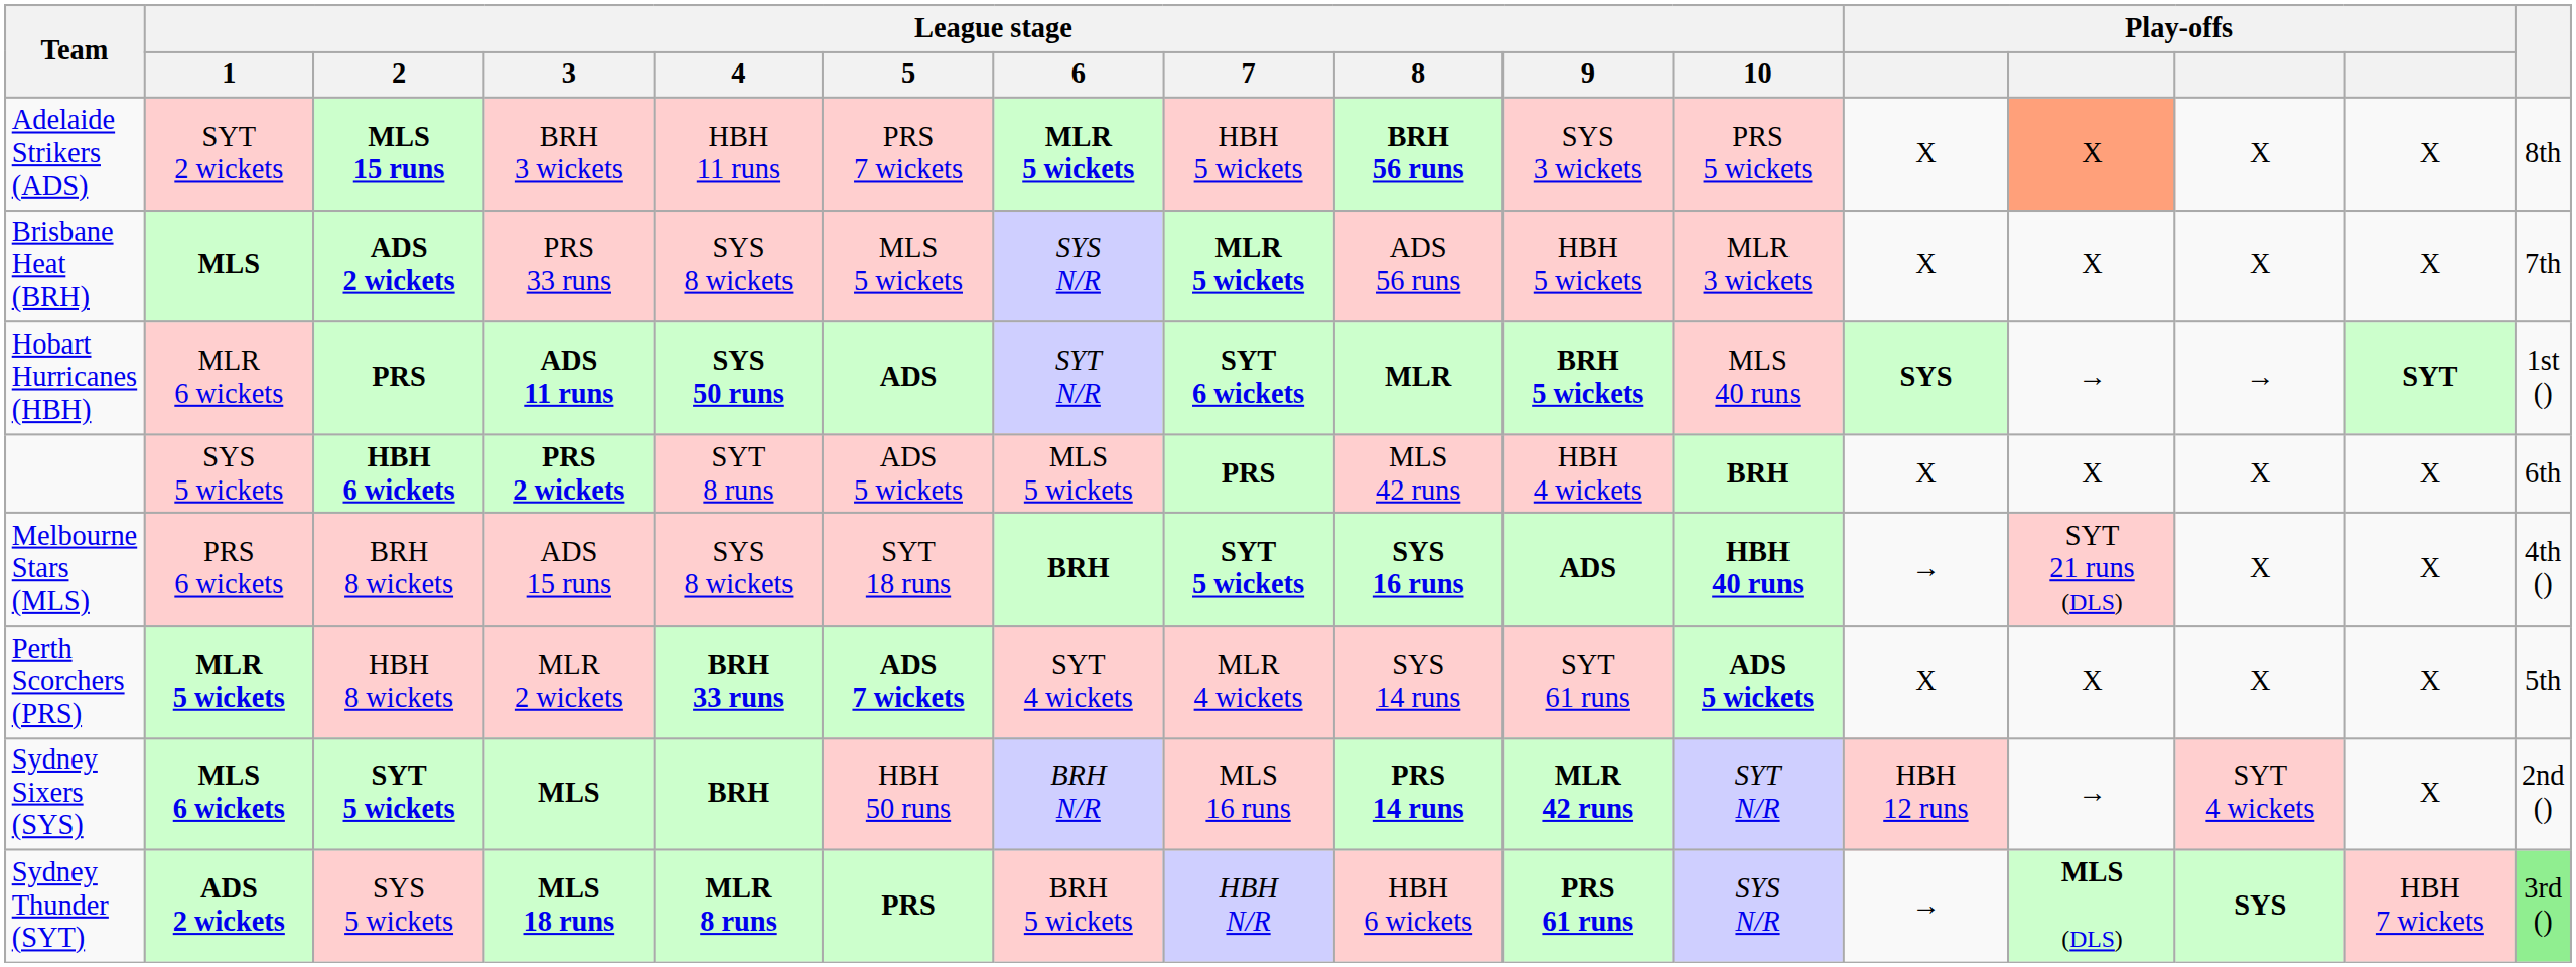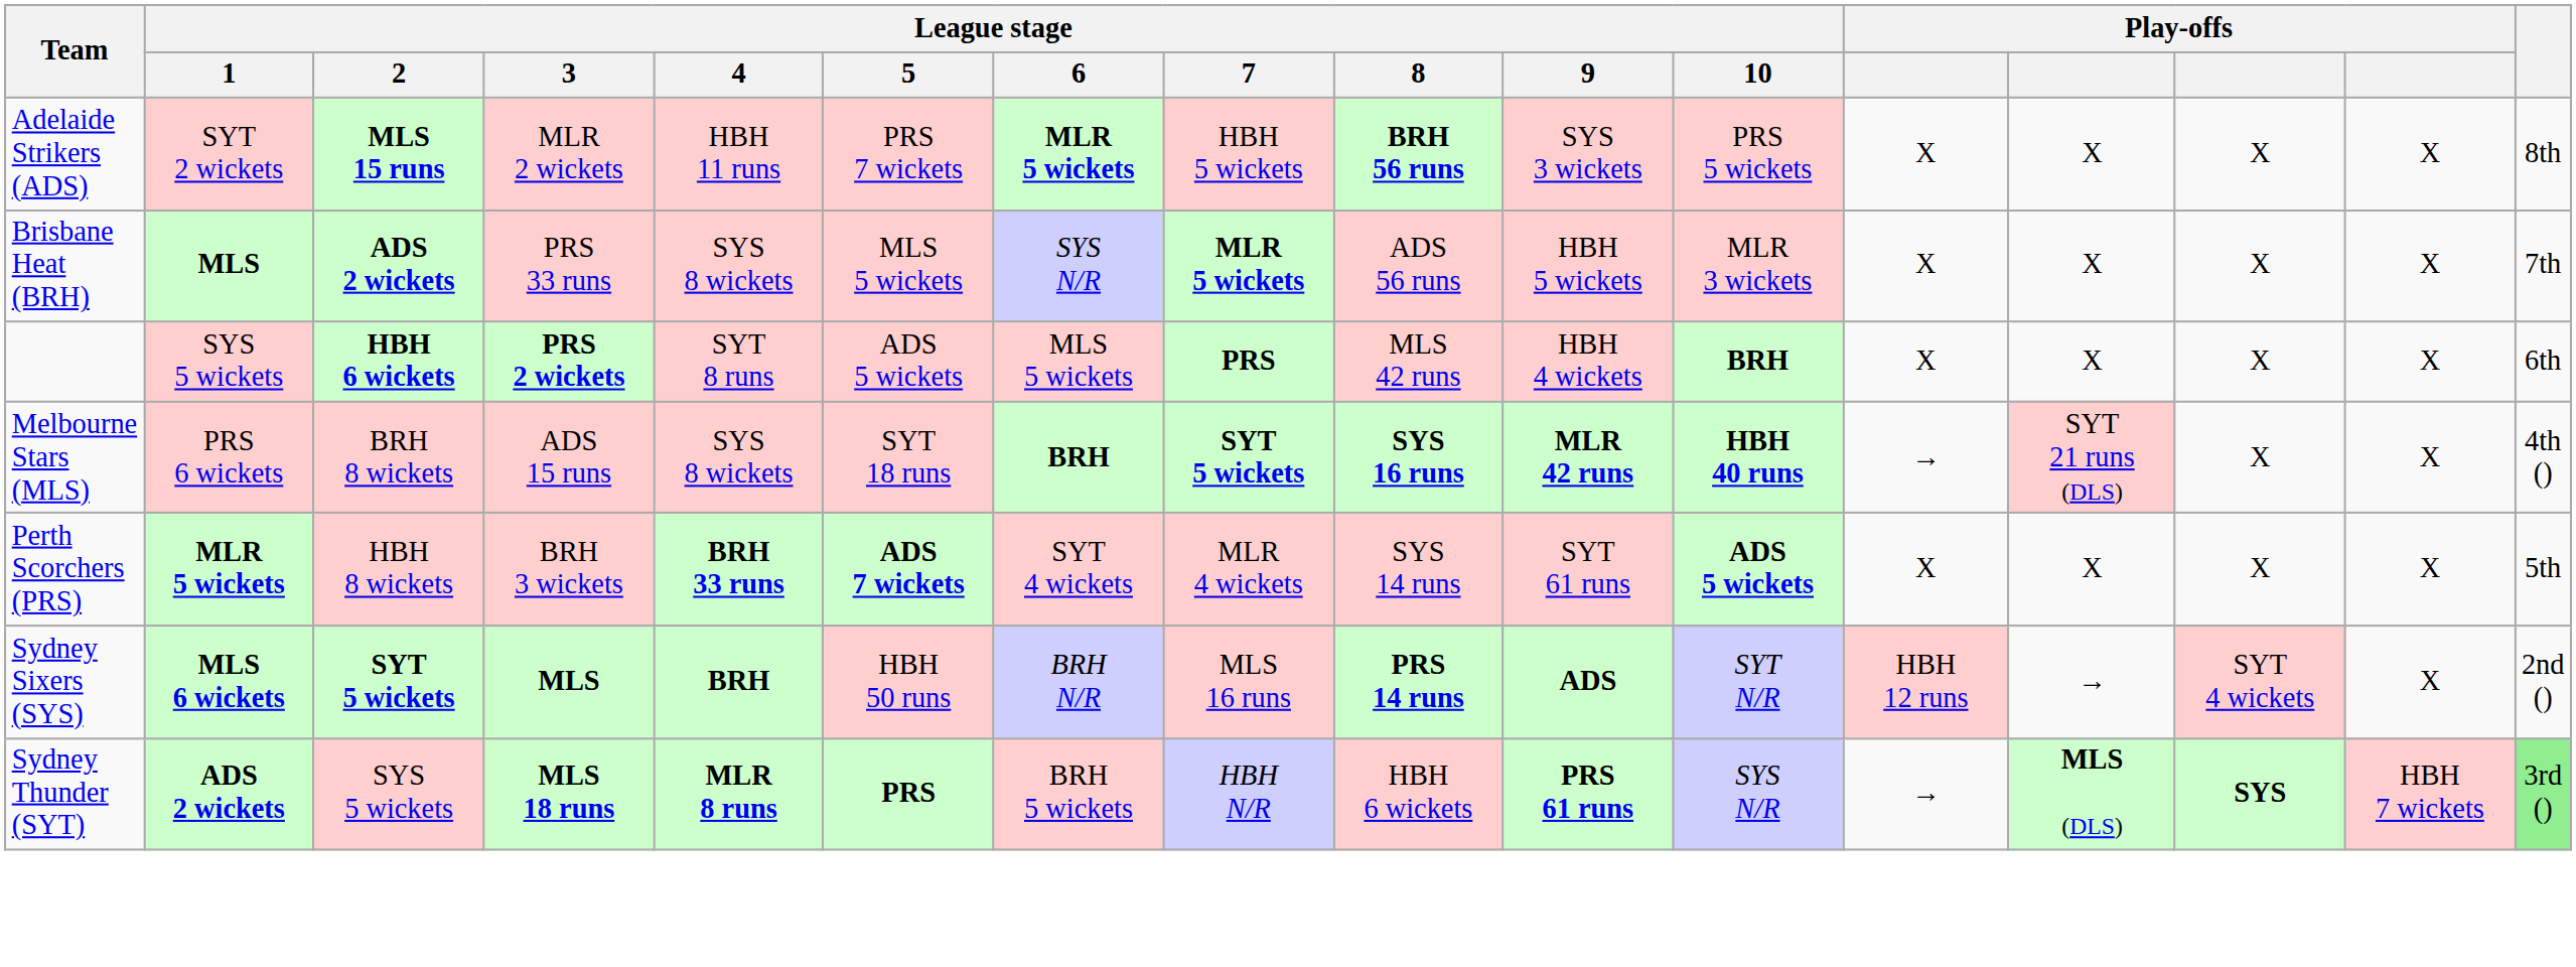Adelaide Strikers (ADS) | League stage / 3: BRH 3 wickets -> MLR 2 wickets
Adelaide Strikers (ADS) | column 13: lightsalmon background -> no background
- row: Hobart Hurricanes (HBH) | MLR 6 wickets | PRS | ADS 11 runs | SYS 50 runs | ADS | SYT N/R | SYT 6 wickets | MLR | BRH 5 wickets | MLS 40 runs | SYS | → | → | SYT | 1st ()
Melbourne Stars (MLS) | League stage / 9: ADS -> MLR 42 runs
Perth Scorchers (PRS) | League stage / 3: MLR 2 wickets -> BRH 3 wickets
Sydney Sixers (SYS) | League stage / 9: MLR 42 runs -> ADS
